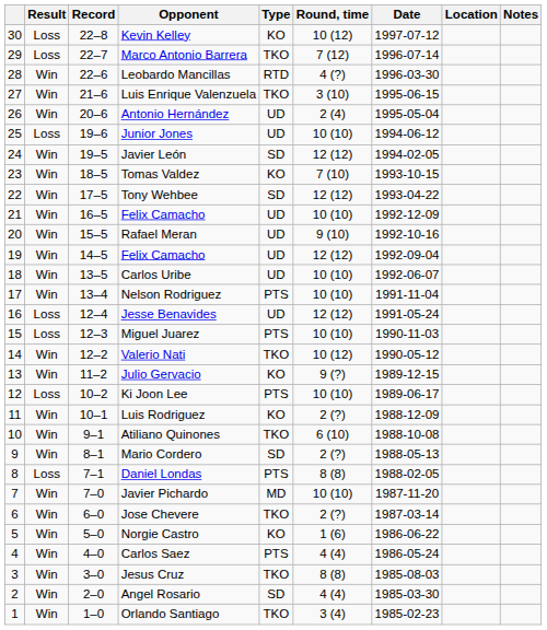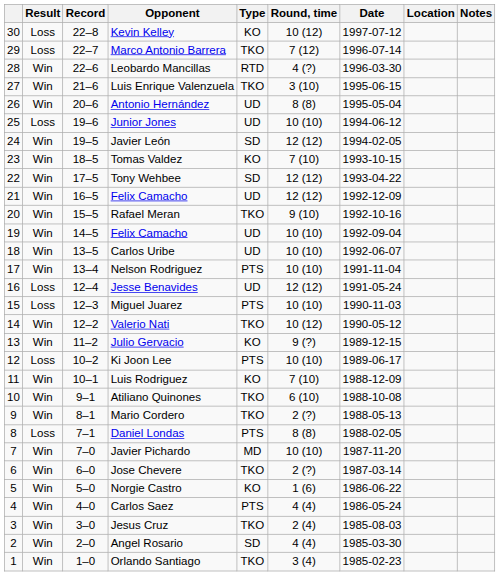Antonio Hernández | Round, time: 2 (4) -> 8 (8)
21 / Felix Camacho | Round, time: 10 (10) -> 12 (12)
Rafael Meran | Type: UD -> TKO
19 / Felix Camacho | Round, time: 12 (12) -> 10 (10)
Luis Rodriguez | Round, time: 2 (?) -> 7 (10)
Mario Cordero | Type: SD -> TKO
Jesus Cruz | Round, time: 8 (8) -> 2 (4)
